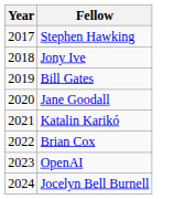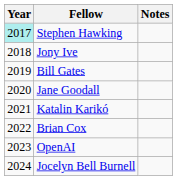+ column: Notes
Stephen Hawking | Year: no background -> paleturquoise background
